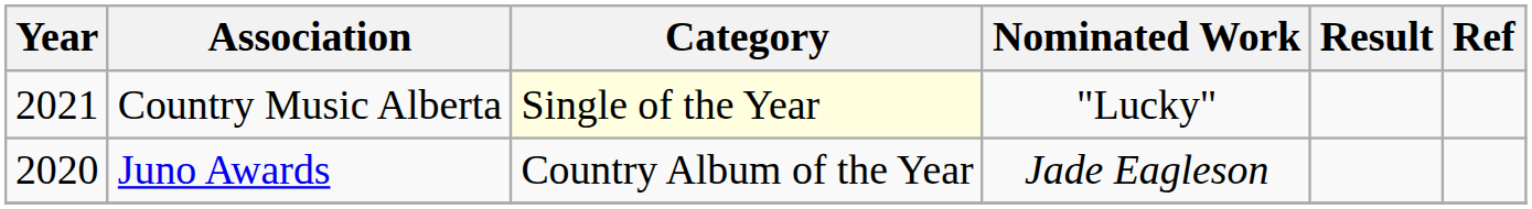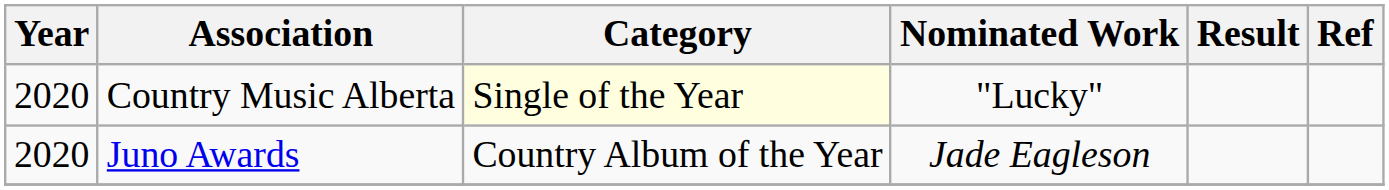Country Music Alberta | Year: 2021 -> 2020
